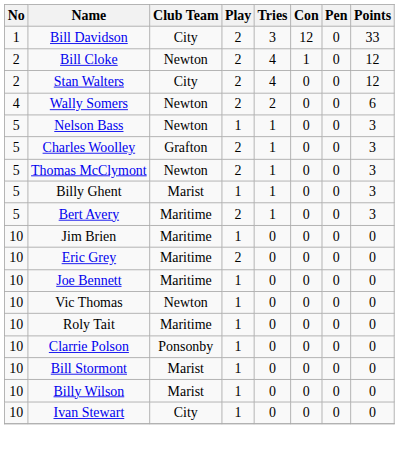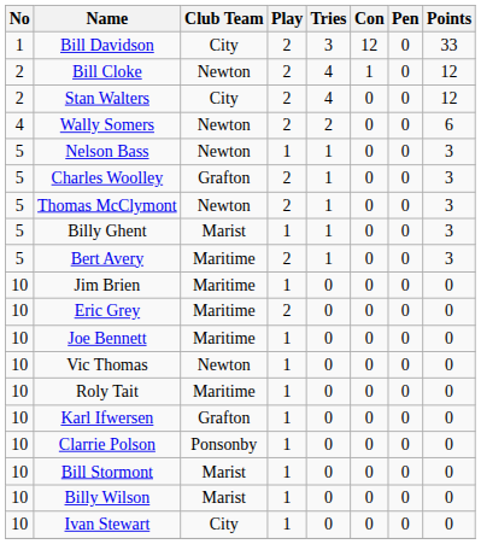+ row: 10 | Karl Ifwersen | Grafton | 1 | 0 | 0 | 0 | 0
